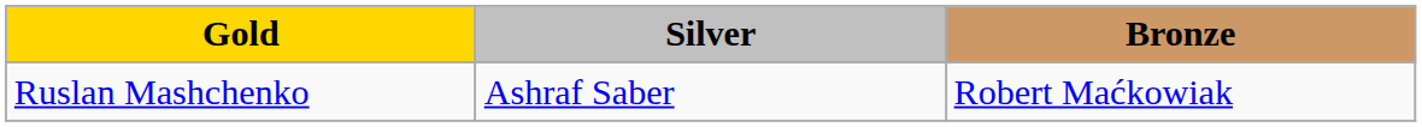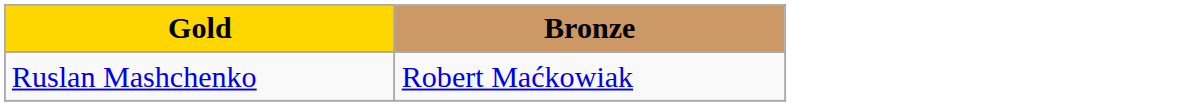- column: Silver | Ashraf Saber
